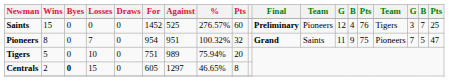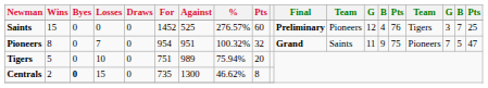Centrals | For: 605 -> 735
Centrals | Against: 1297 -> 1300
Centrals | %: 46.65% -> 46.62%
